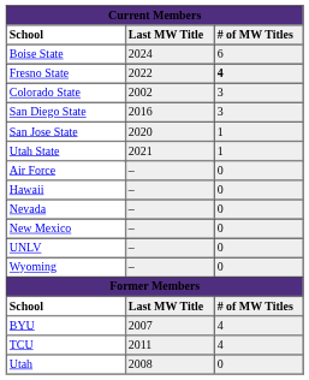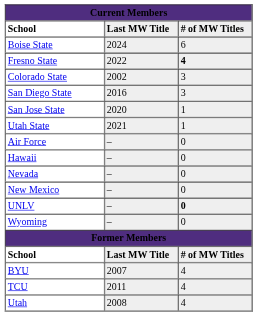UNLV | column 3: normal -> bold
Utah | column 3: 0 -> 4
